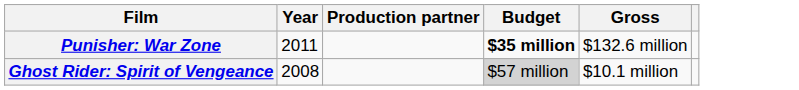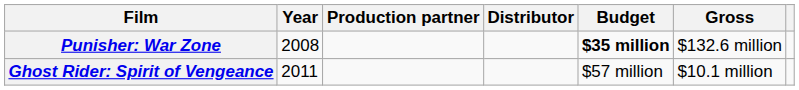+ column: Distributor
Punisher: War Zone | Year: 2011 -> 2008
Ghost Rider: Spirit of Vengeance | Year: 2008 -> 2011
Ghost Rider: Spirit of Vengeance | Budget: lightgrey background -> no background
